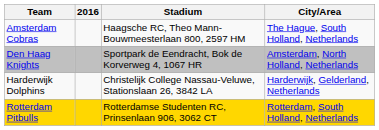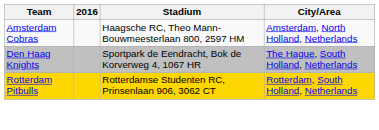Amsterdam Cobras | City/Area: The Hague, South Holland, Netherlands -> Amsterdam, North Holland, Netherlands
Den Haag Knights | City/Area: Amsterdam, North Holland, Netherlands -> The Hague, South Holland, Netherlands
- row: Harderwijk Dolphins | Christelijk College Nassau-Veluwe, Stationslaan 26, 3842 LA | Harderwijk, Gelderland, Netherlands
